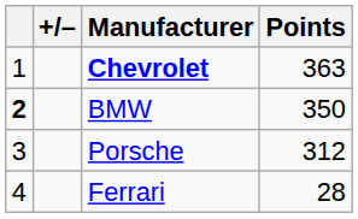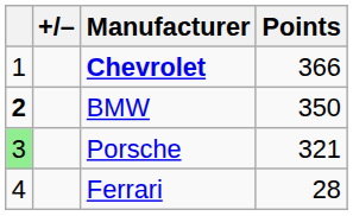Chevrolet | Points: 363 -> 366
Porsche | column 1: no background -> lightgreen background
Porsche | Points: 312 -> 321
